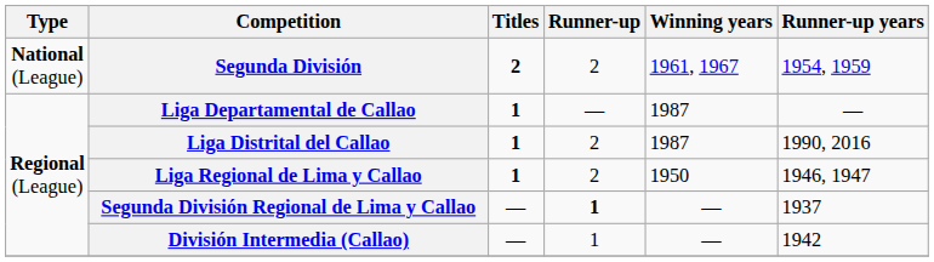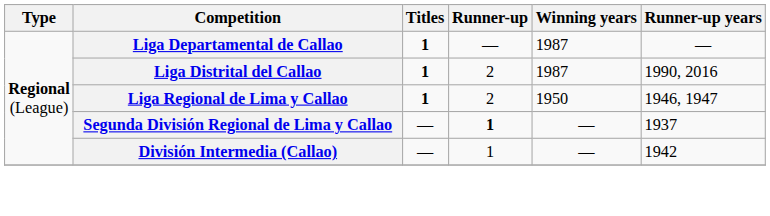- row: National (League) | Segunda División | 2 | 2 | 1961, 1967 | 1954, 1959
